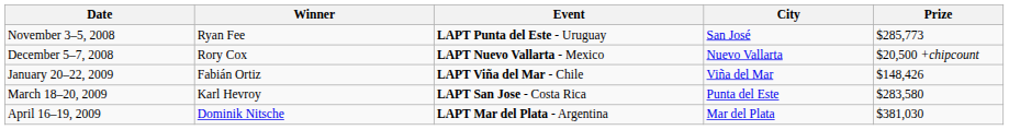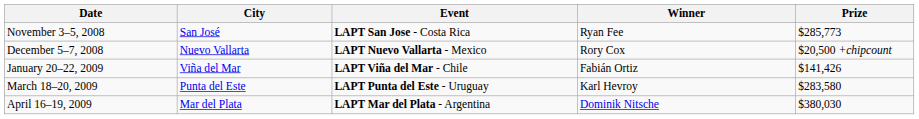columns swapped: City <-> Winner
November 3–5, 2008 | Event: LAPT Punta del Este - Uruguay -> LAPT San Jose - Costa Rica
January 20–22, 2009 | Prize: $148,426 -> $141,426
March 18–20, 2009 | Event: LAPT San Jose - Costa Rica -> LAPT Punta del Este - Uruguay
April 16–19, 2009 | Prize: $381,030 -> $380,030
